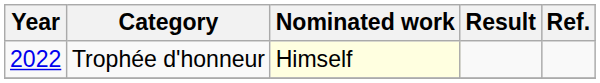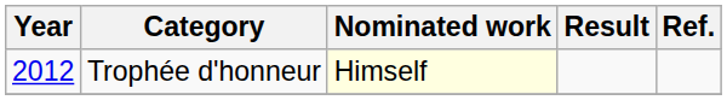Trophée d'honneur | Year: 2022 -> 2012
